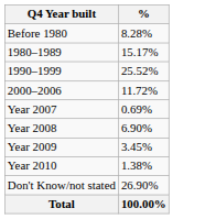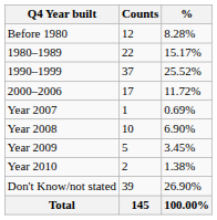+ column: Counts | 12 | 22 | 37 | 17 | 1 | 10 | 5 | 2 | 39 | 145
